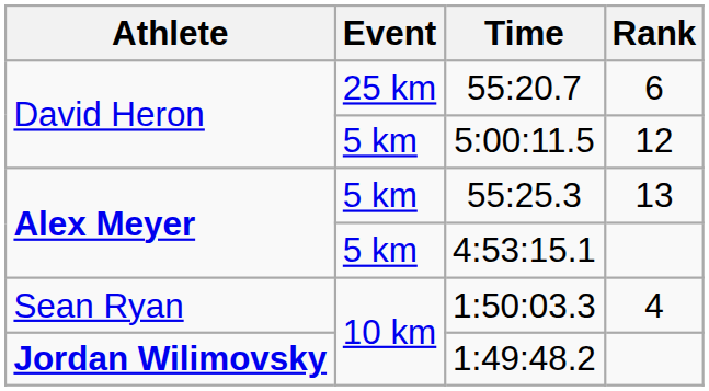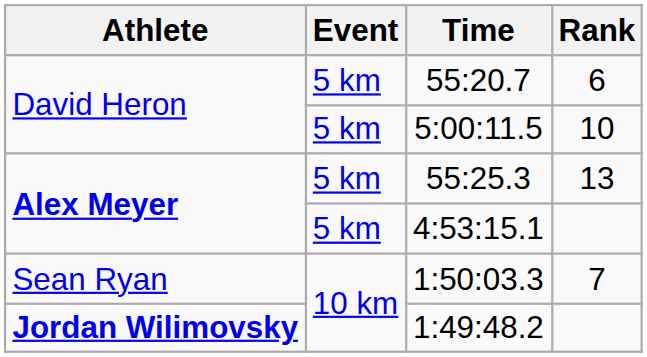55:20.7 | Event: 25 km -> 5 km
5:00:11.5 | Rank: 12 -> 10
1:50:03.3 | Rank: 4 -> 7
